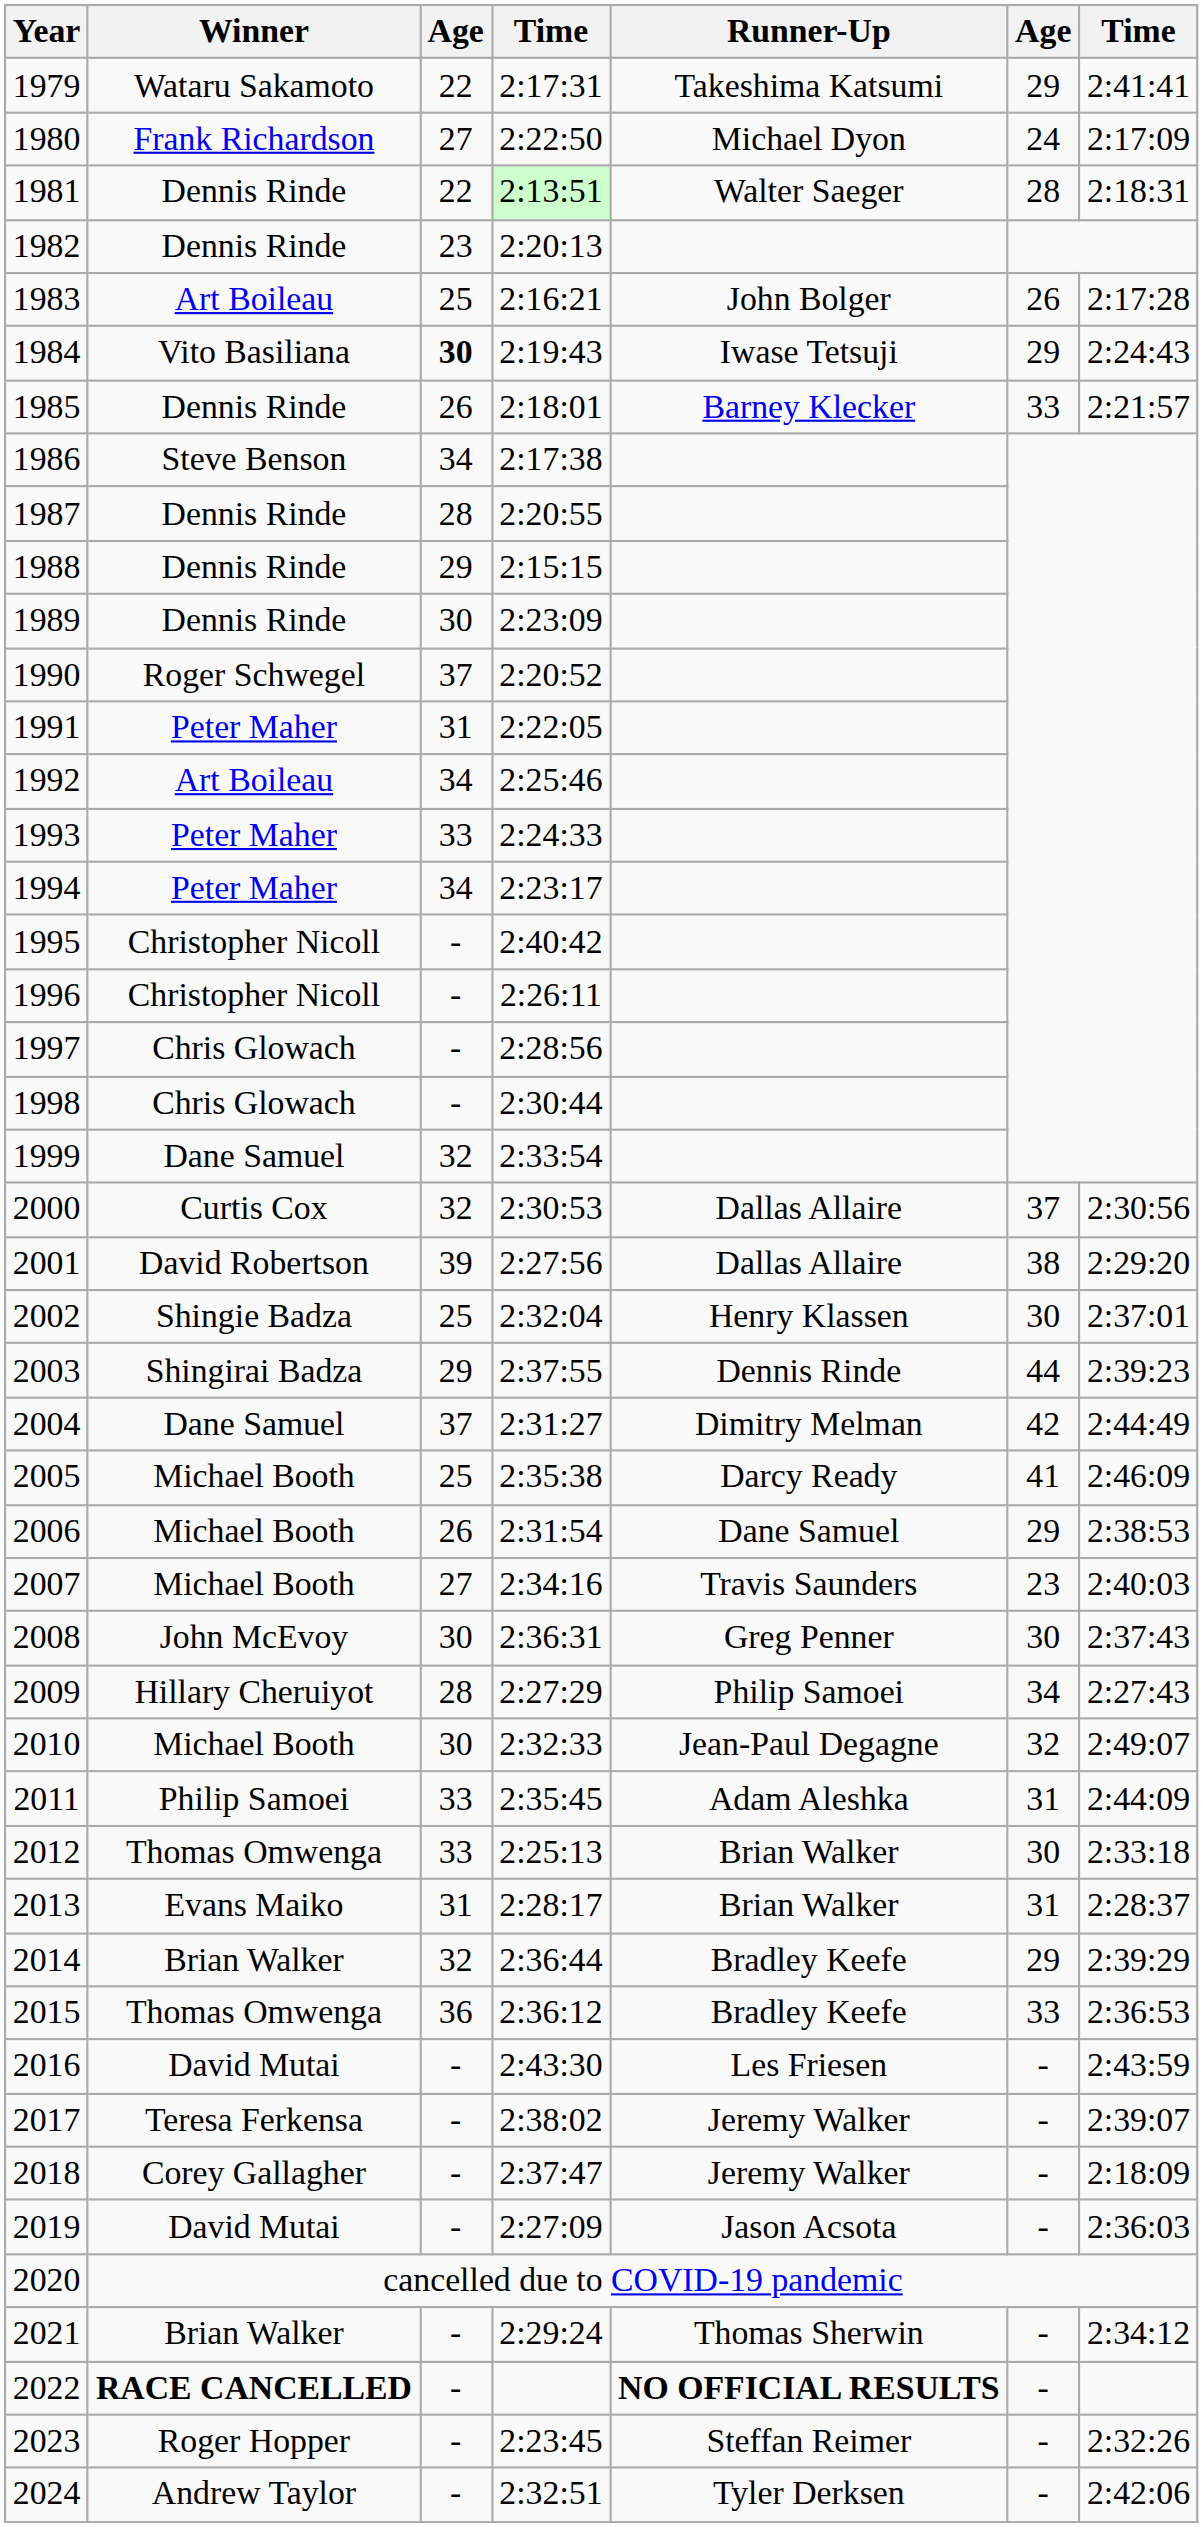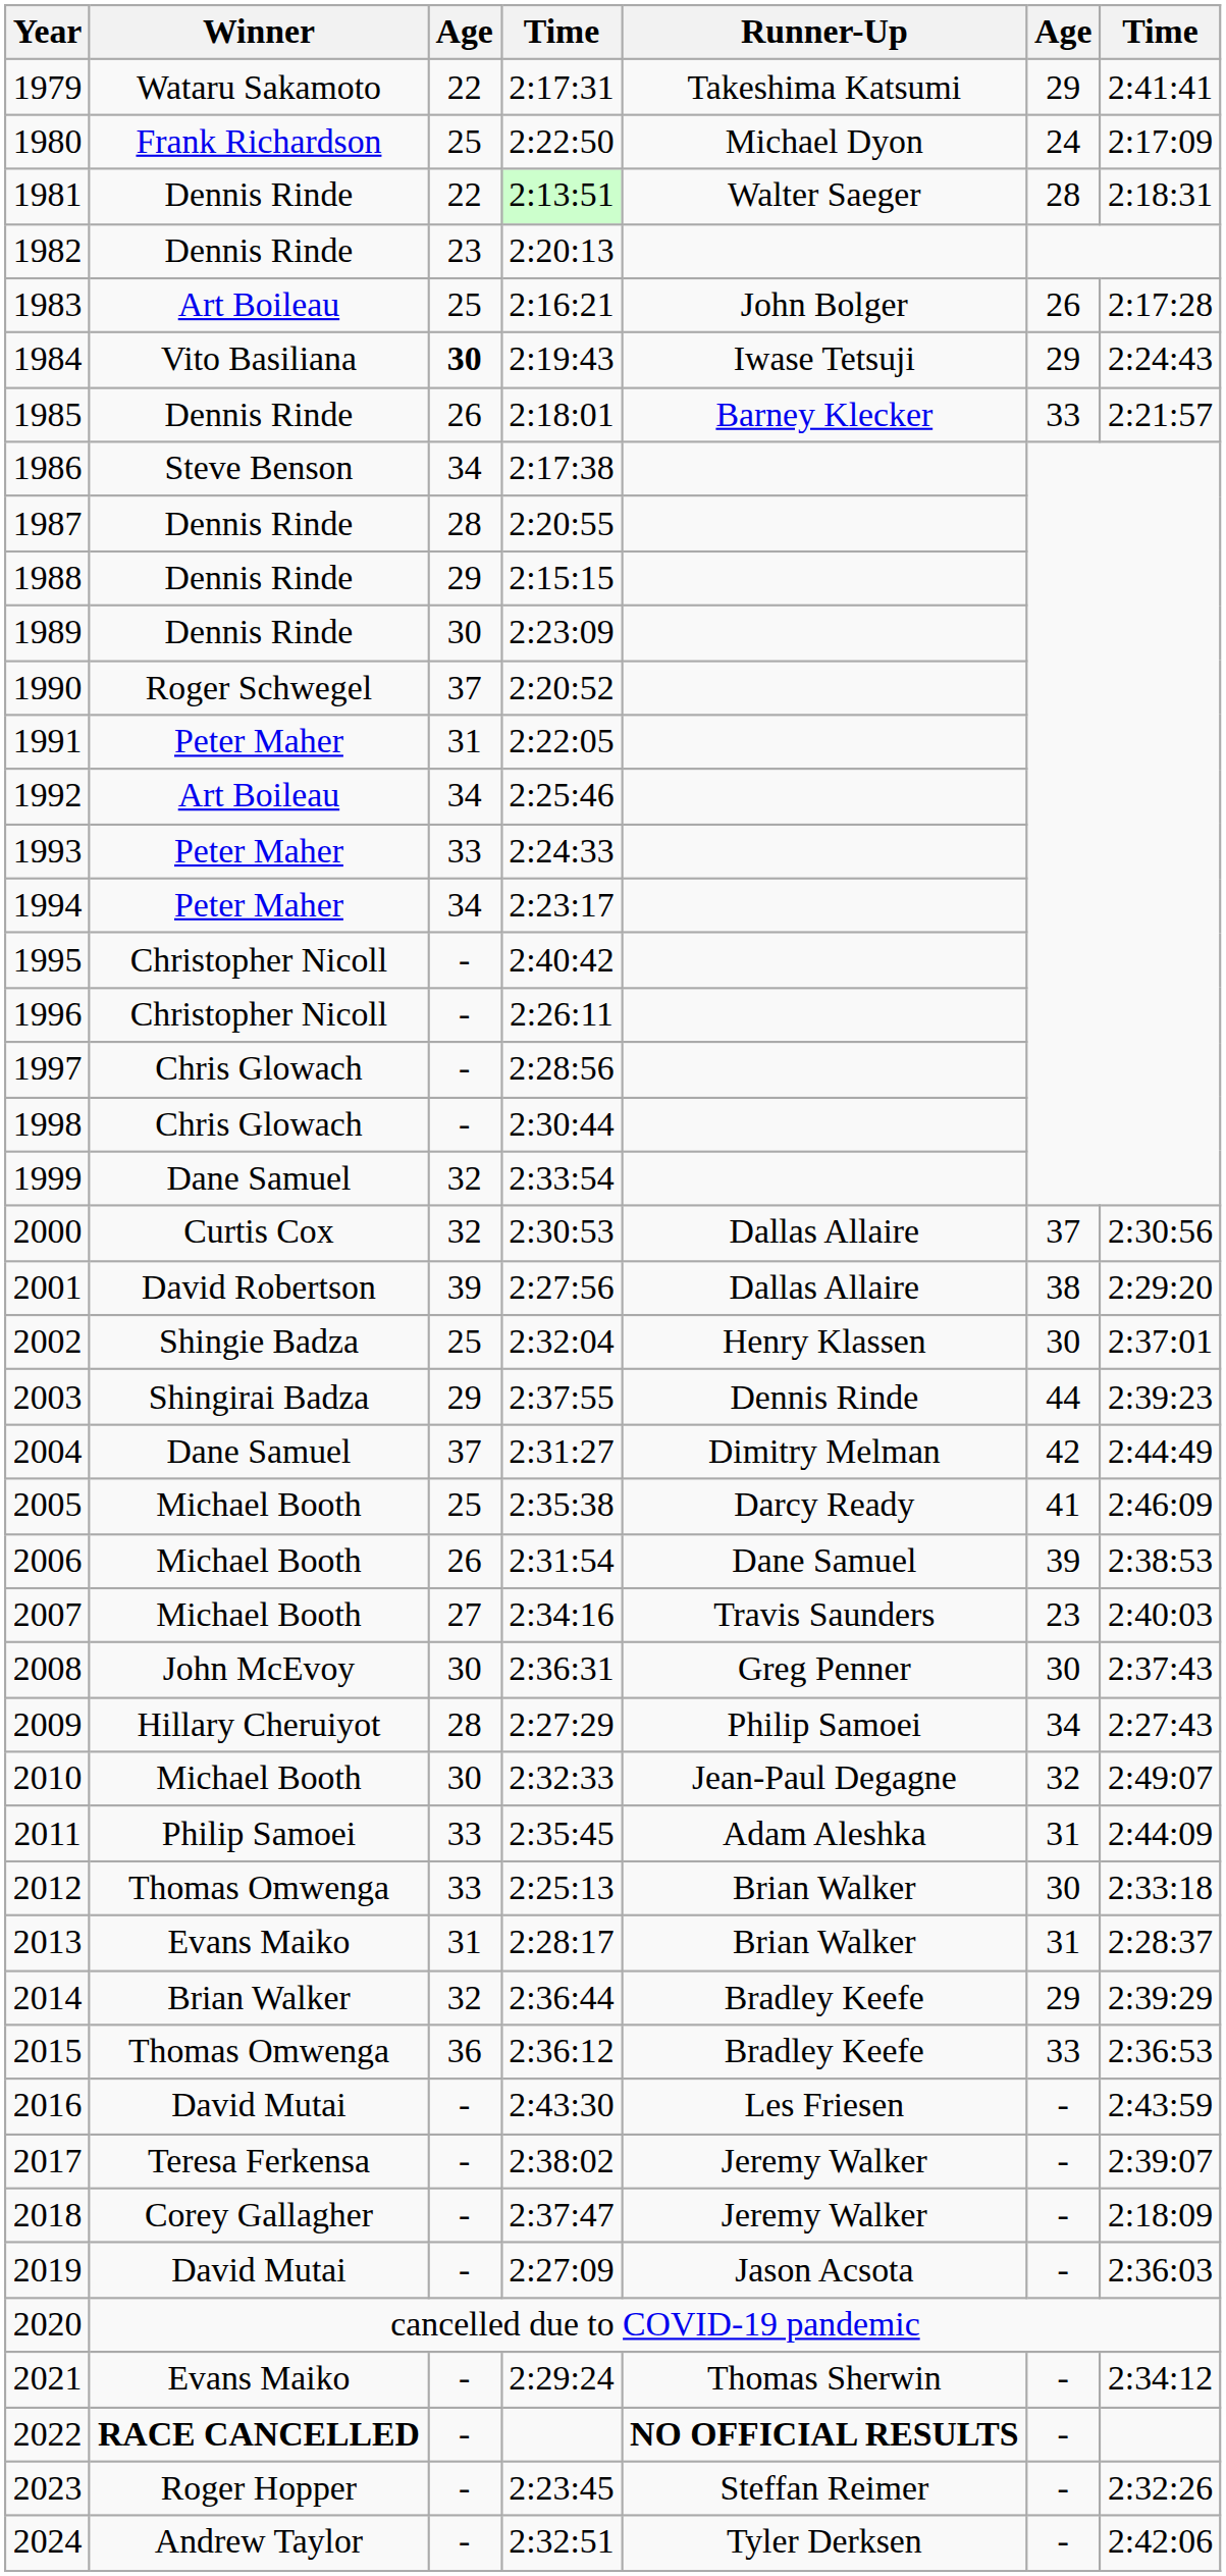1980 | column 3: 27 -> 25
2006 | column 6: 29 -> 39
2021 | Winner: Brian Walker -> Evans Maiko
